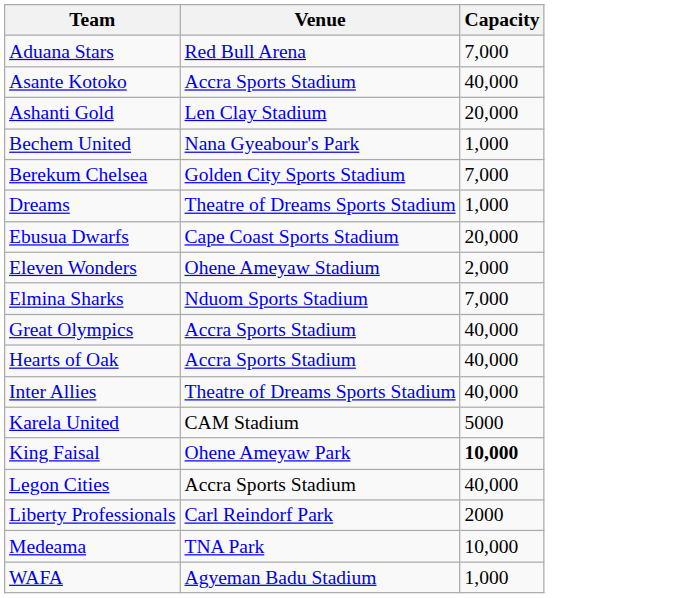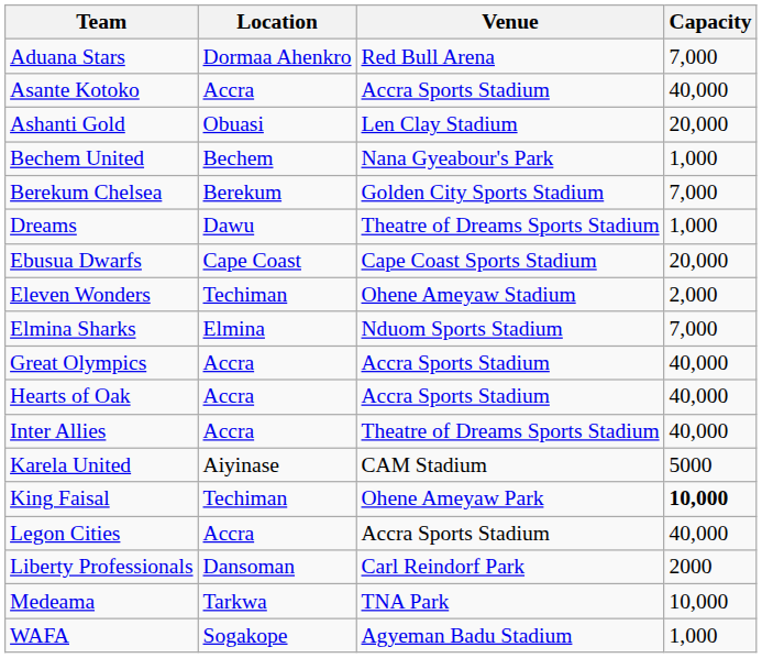+ column: Location | Dormaa Ahenkro | Accra | Obuasi | Bechem | Berekum | Dawu | Cape Coast | Techiman | Elmina | Accra | Accra | Accra | Aiyinase | Techiman | Accra | Dansoman | Tarkwa | Sogakope
